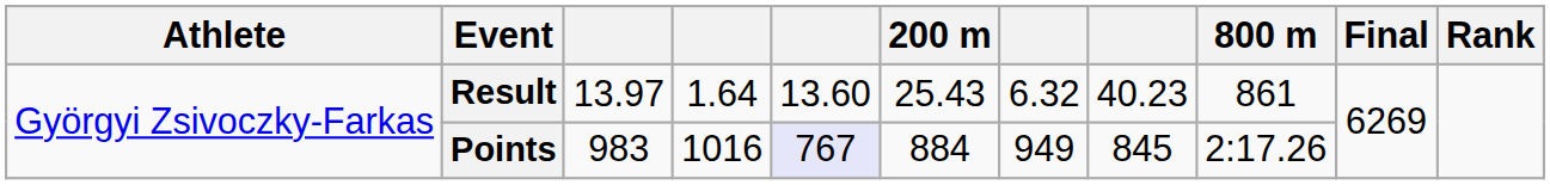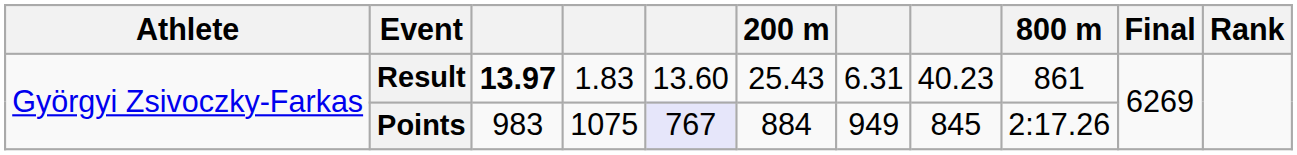Result | column 3: normal -> bold
Result | column 4: 1.64 -> 1.83
Result | column 7: 6.32 -> 6.31
Points | column 4: 1016 -> 1075
